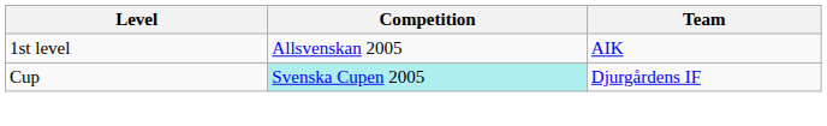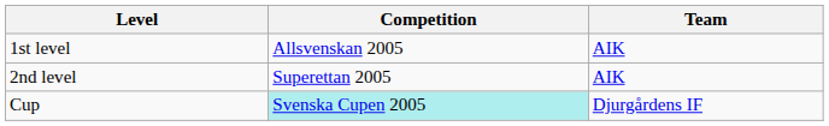+ row: 2nd level | Superettan 2005 | AIK
